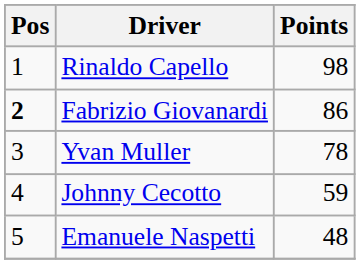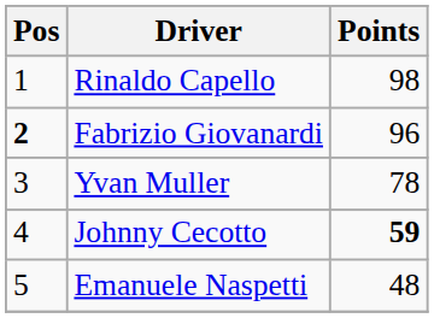Fabrizio Giovanardi | Points: 86 -> 96
Johnny Cecotto | Points: normal -> bold
